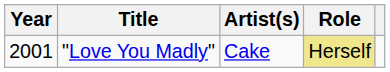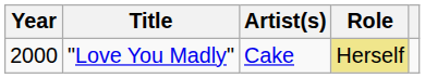"Love You Madly" | Year: 2001 -> 2000
